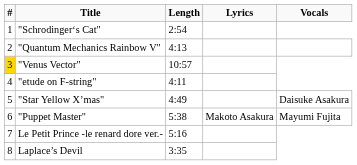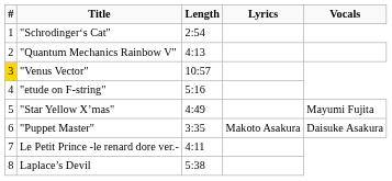"etude on F-string" | Length: 4:11 -> 5:16
"Star Yellow X’mas" | Vocals: Daisuke Asakura -> Mayumi Fujita
"Puppet Master" | Length: 5:38 -> 3:35
"Puppet Master" | Vocals: Mayumi Fujita -> Daisuke Asakura
Le Petit Prince -le renard dore ver.- | Length: 5:16 -> 4:11
Laplace’s Devil | Length: 3:35 -> 5:38
